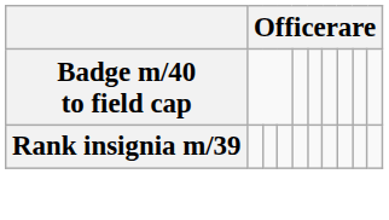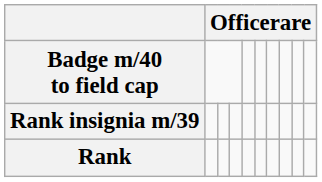+ row: Rank
